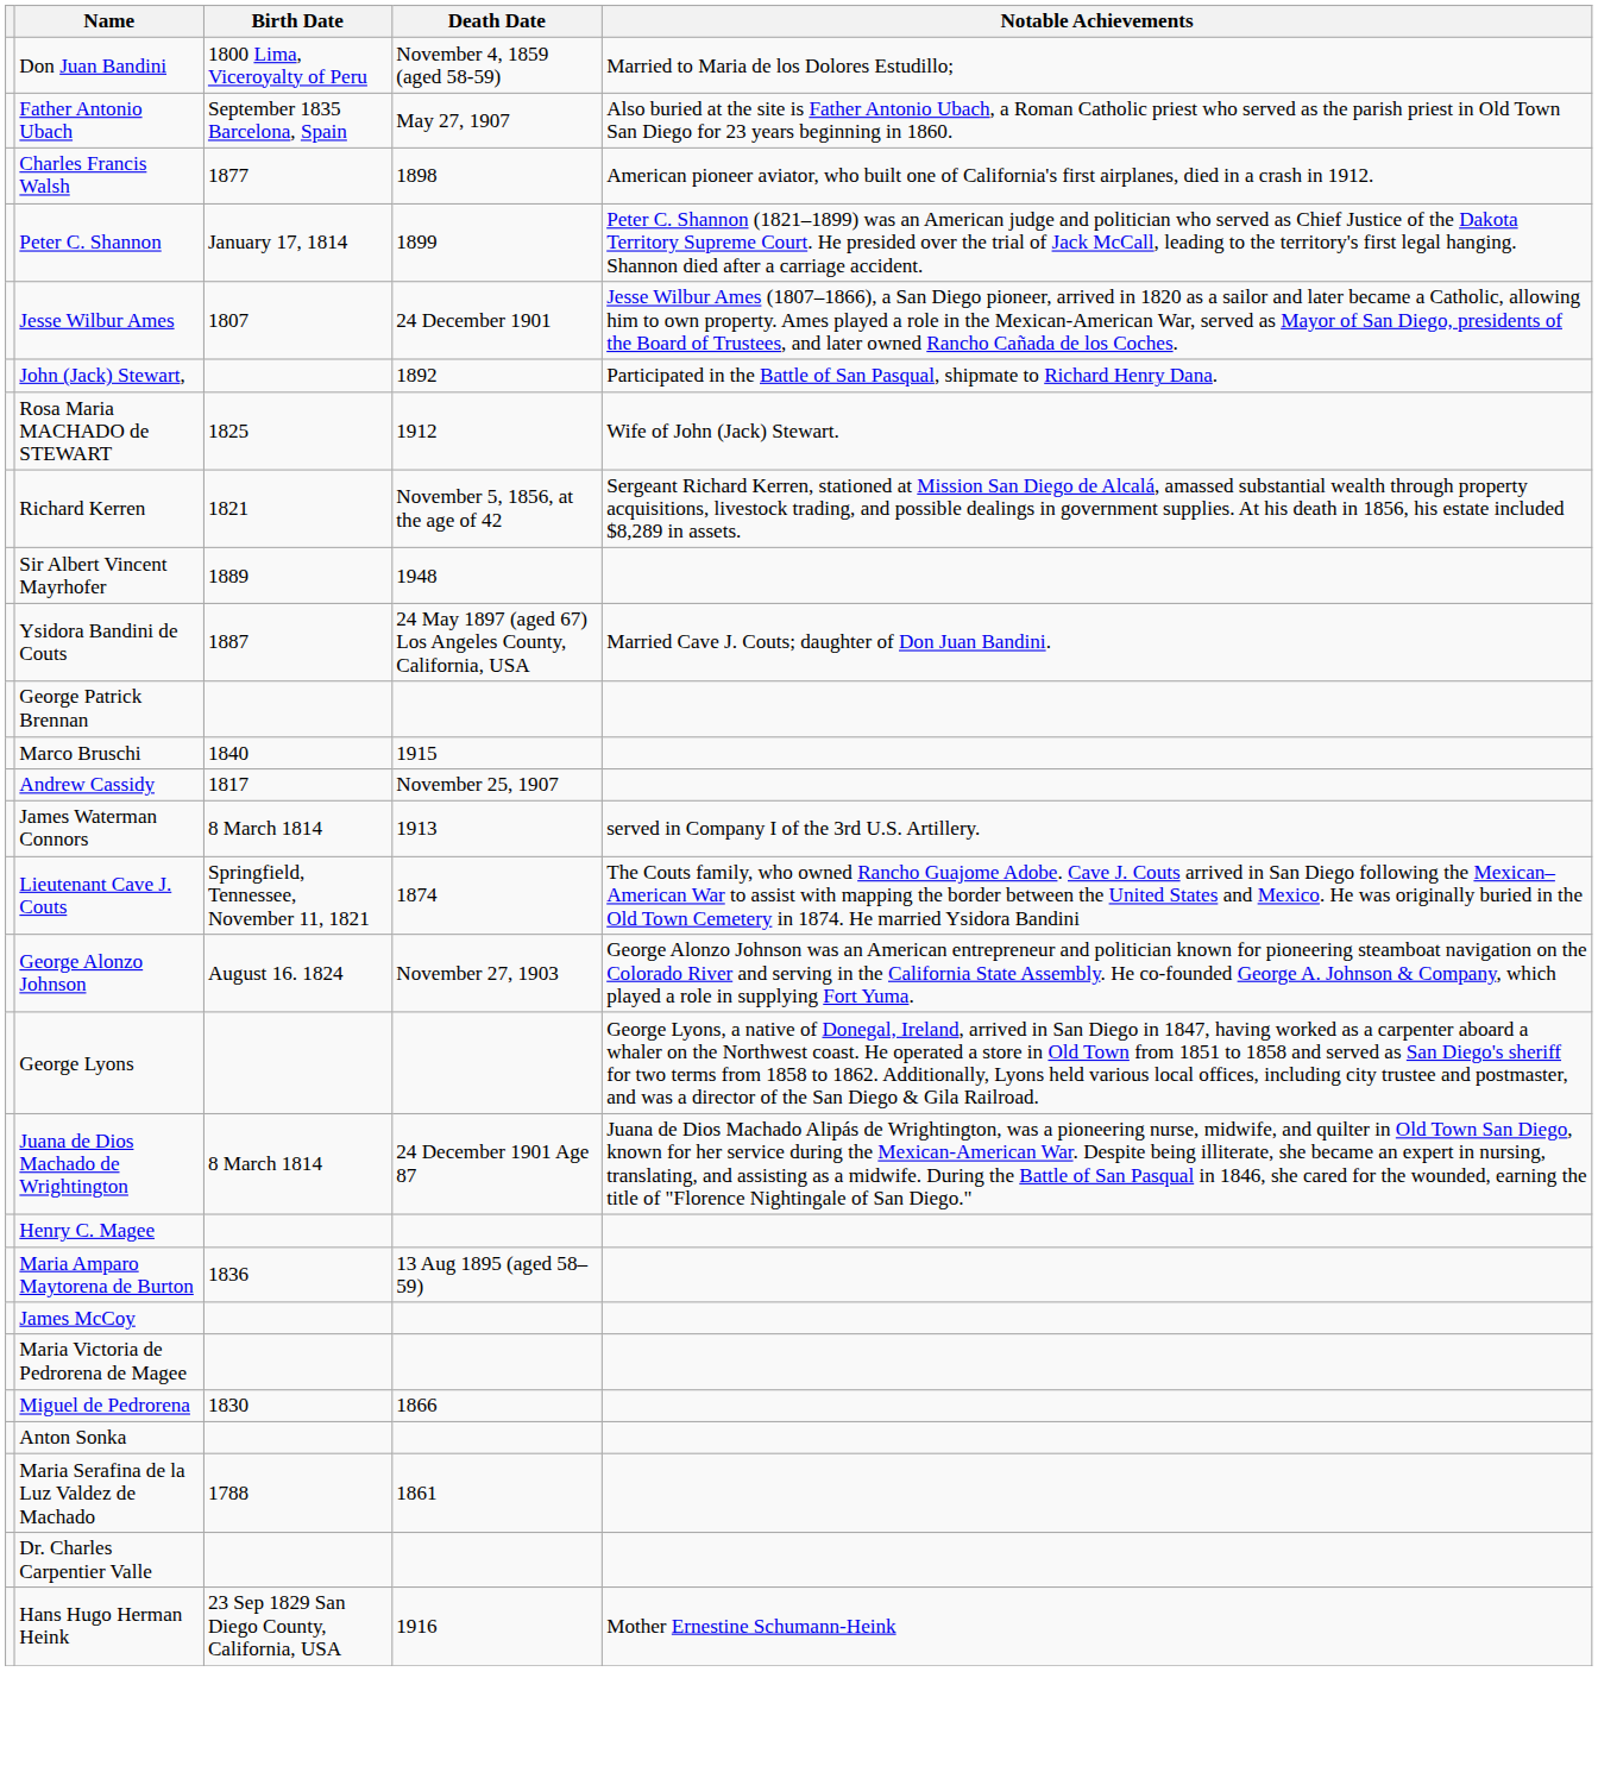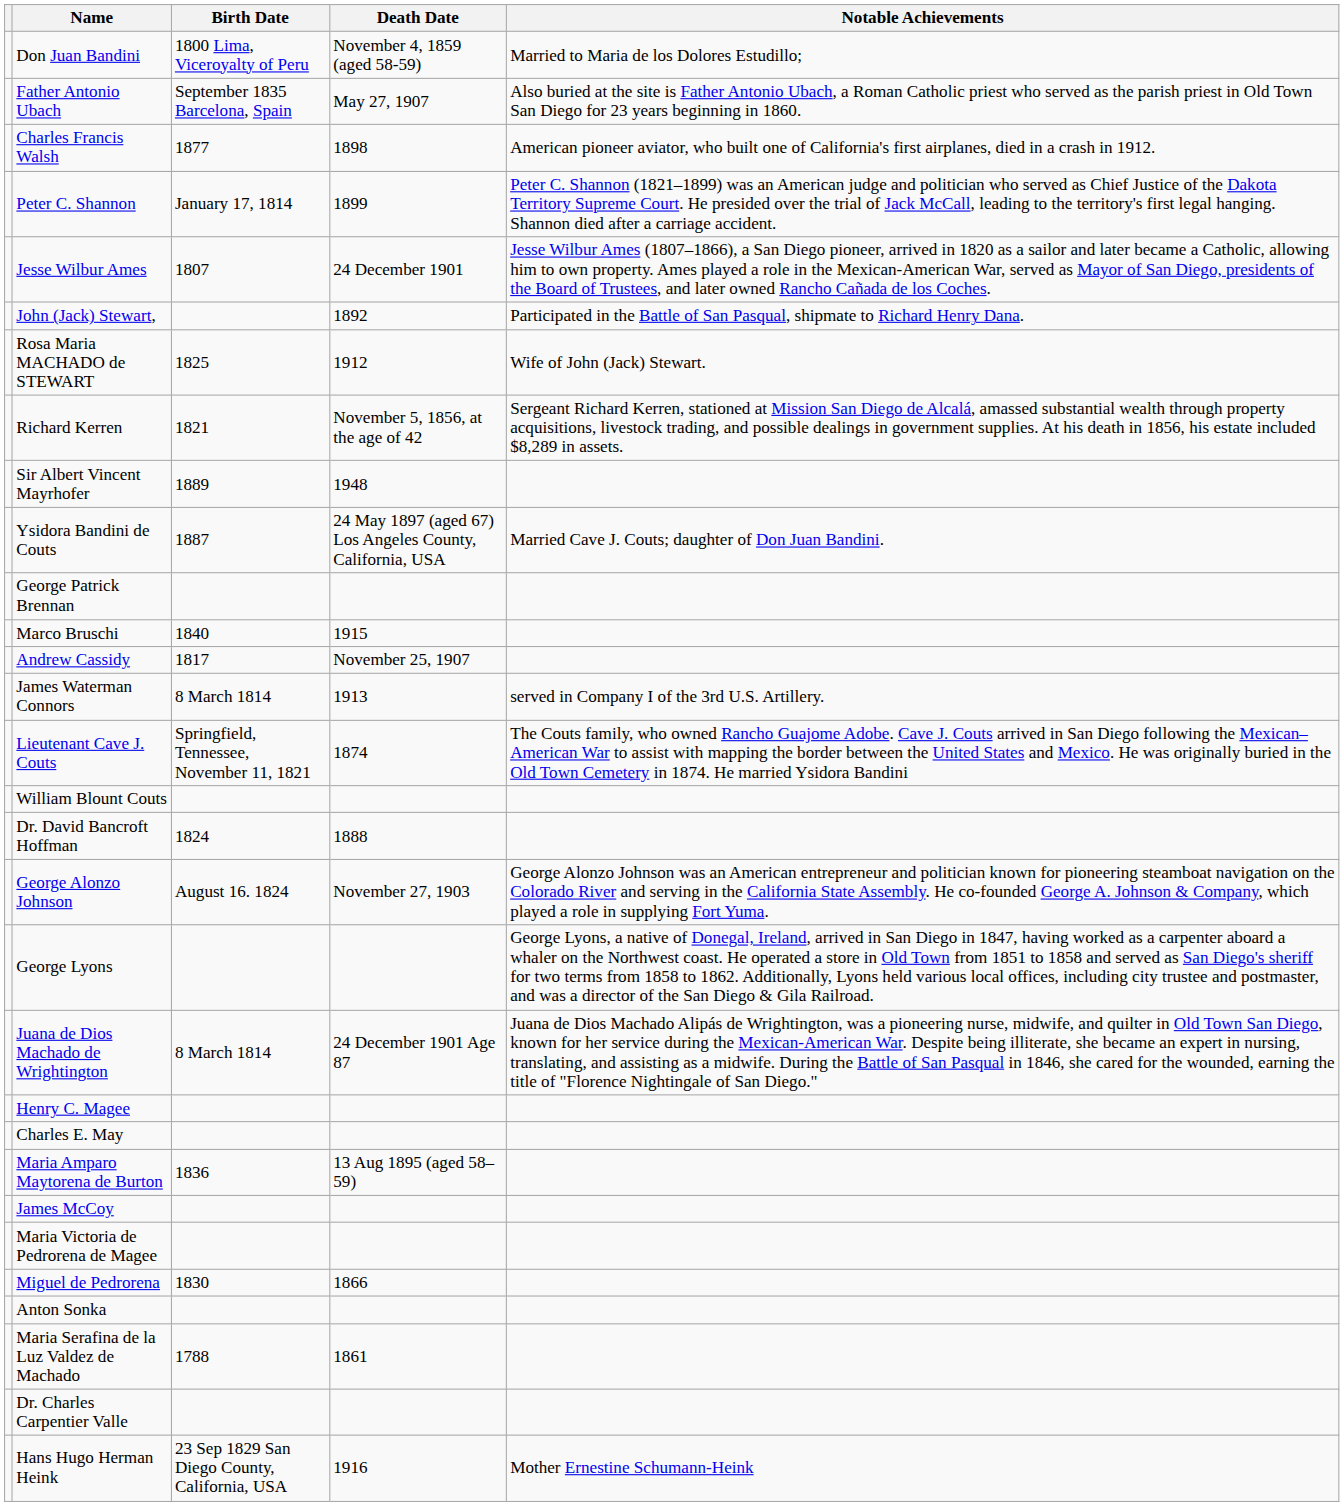+ row: William Blount Couts
+ row: Dr. David Bancroft Hoffman | 1824 | 1888
+ row: Charles E. May
